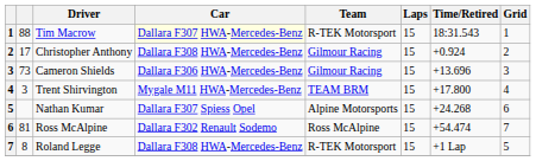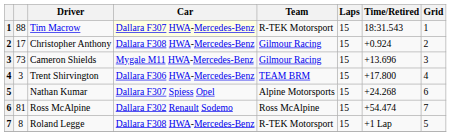Cameron Shields | Car: Dallara F306 HWA-Mercedes-Benz -> Mygale M11 HWA-Mercedes-Benz
Trent Shirvington | Car: Mygale M11 HWA-Mercedes-Benz -> Dallara F306 HWA-Mercedes-Benz
